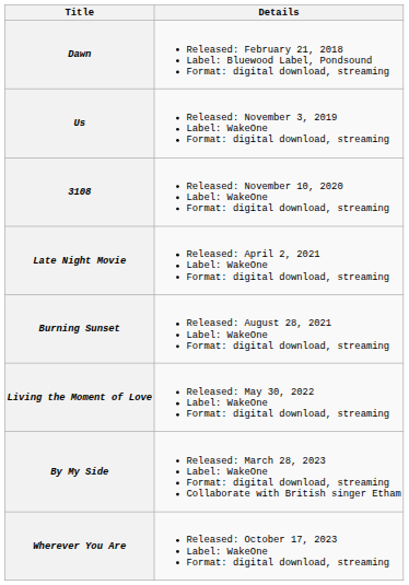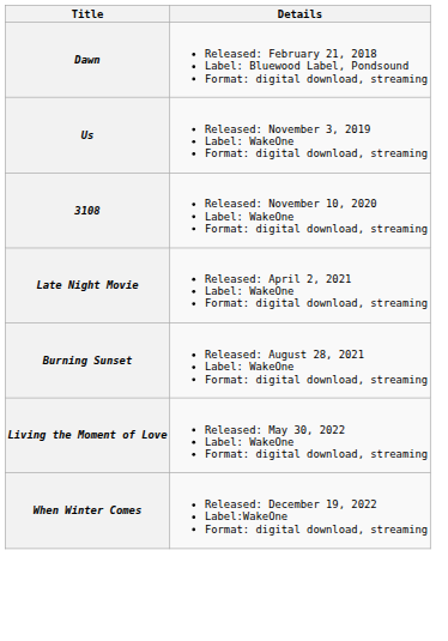+ row: When Winter Comes | Released: December 19, 2022 Label:WakeOne Format: digital download, streaming
- row: By My Side | Released: March 28, 2023 Label: WakeOne Format: digital download, streaming Collaborate with British singer Etham
- row: Wherever You Are | Released: October 17, 2023 Label: WakeOne Format: digital download, streaming
